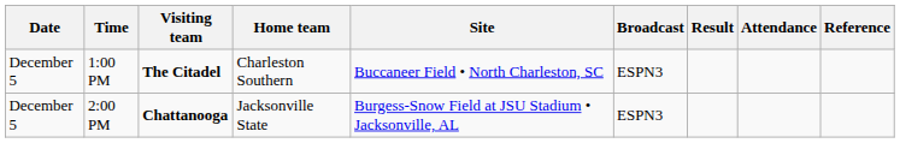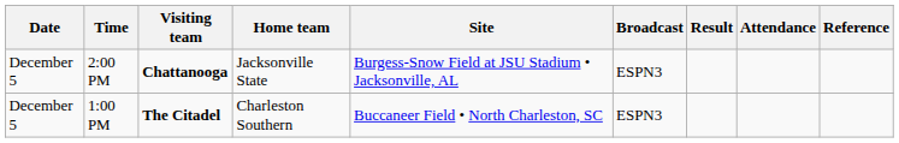rows swapped: 1:00 PM <-> 2:00 PM
